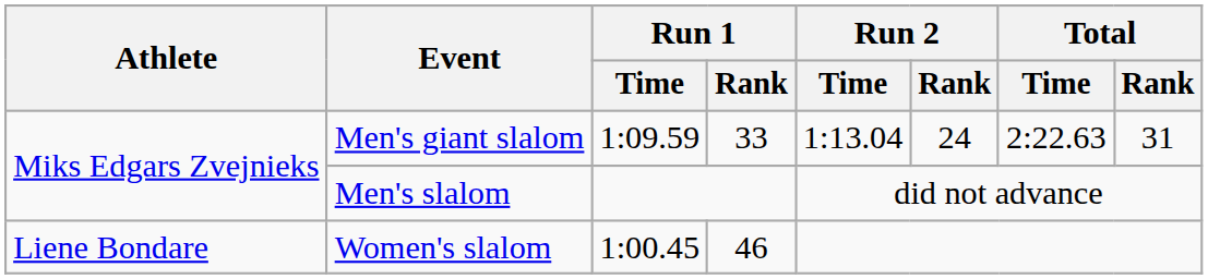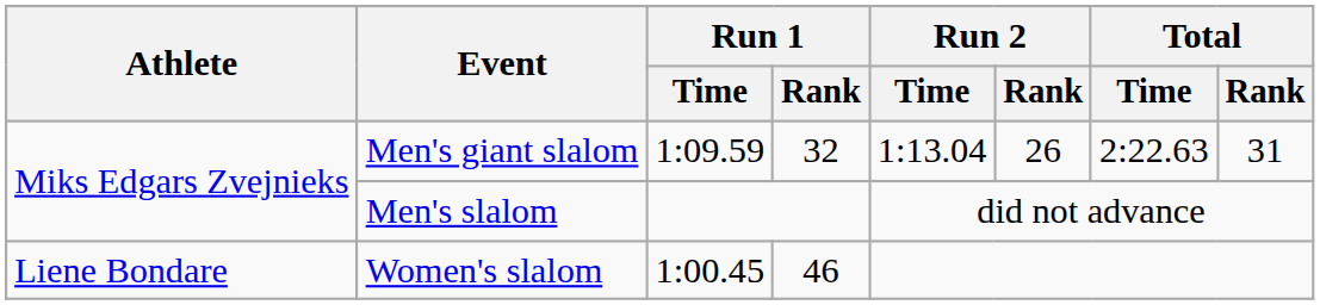Men's giant slalom | Run 1 / Rank: 33 -> 32
Men's giant slalom | Run 2 / Rank: 24 -> 26
